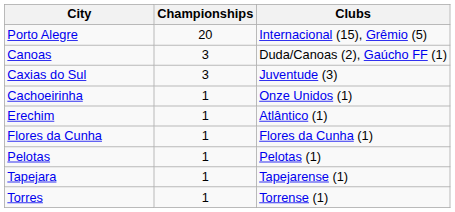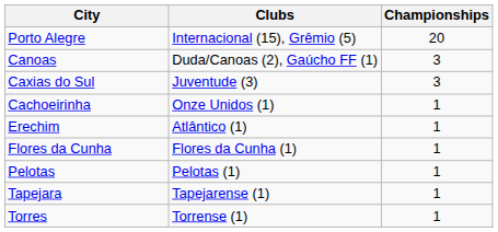columns swapped: Championships <-> Clubs
